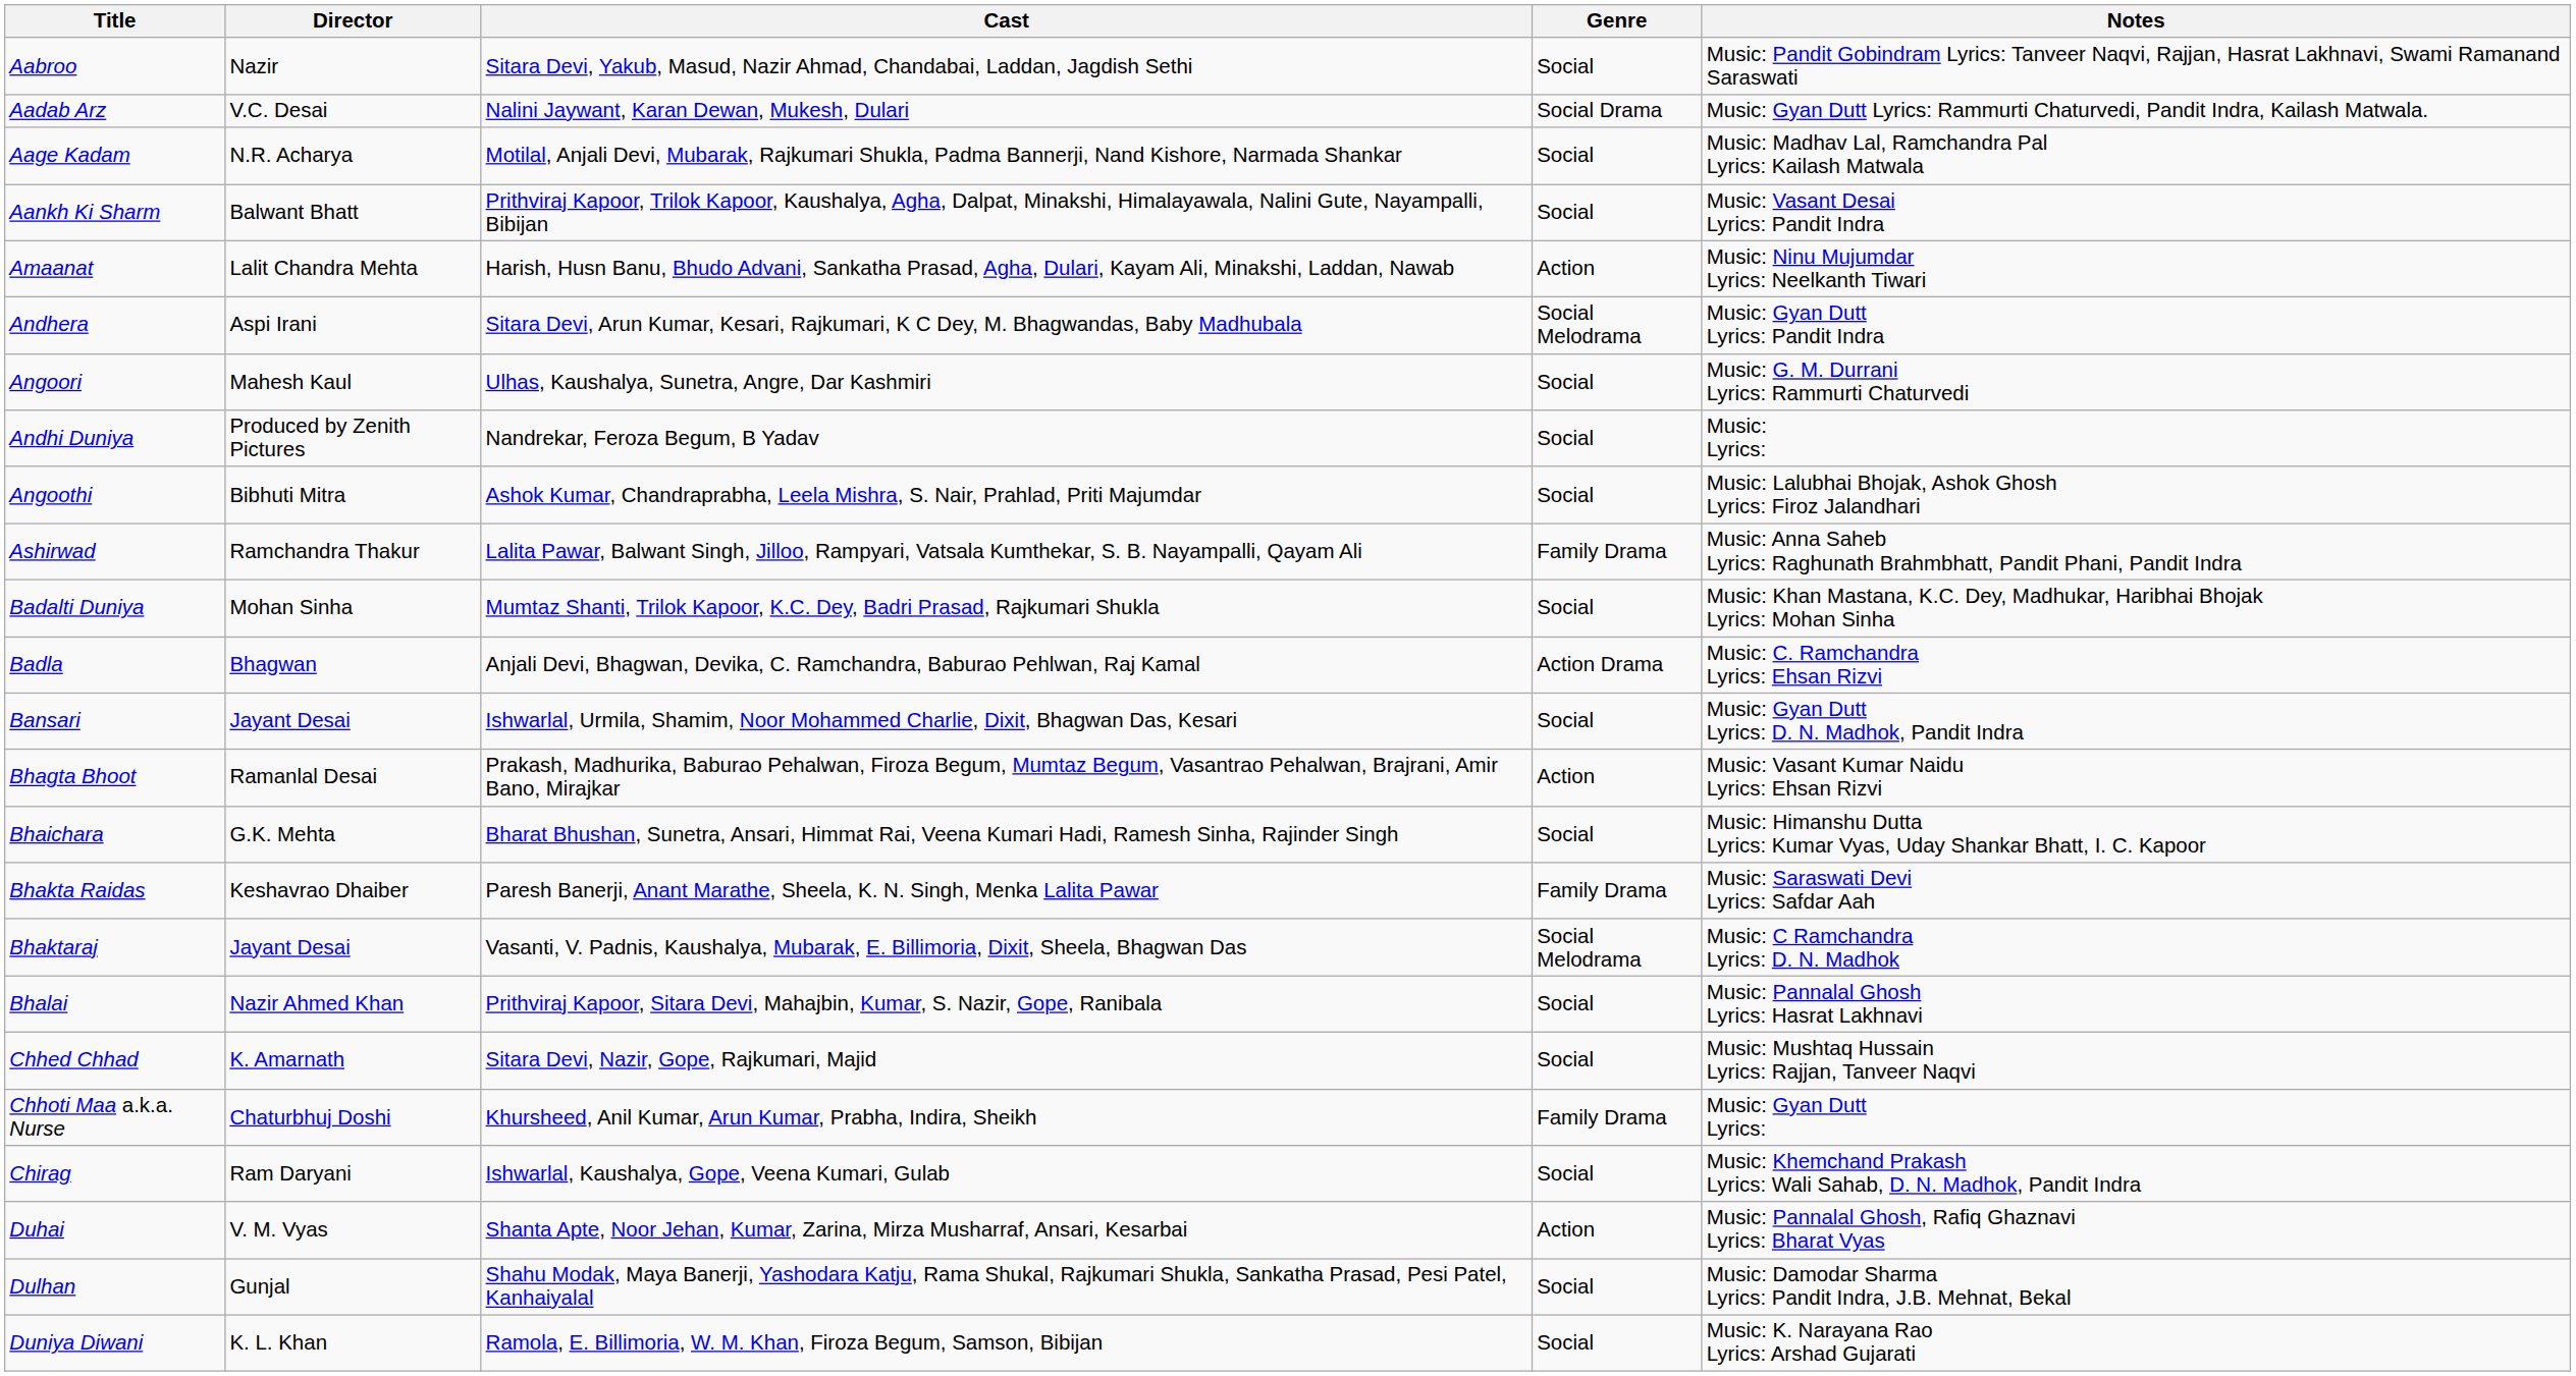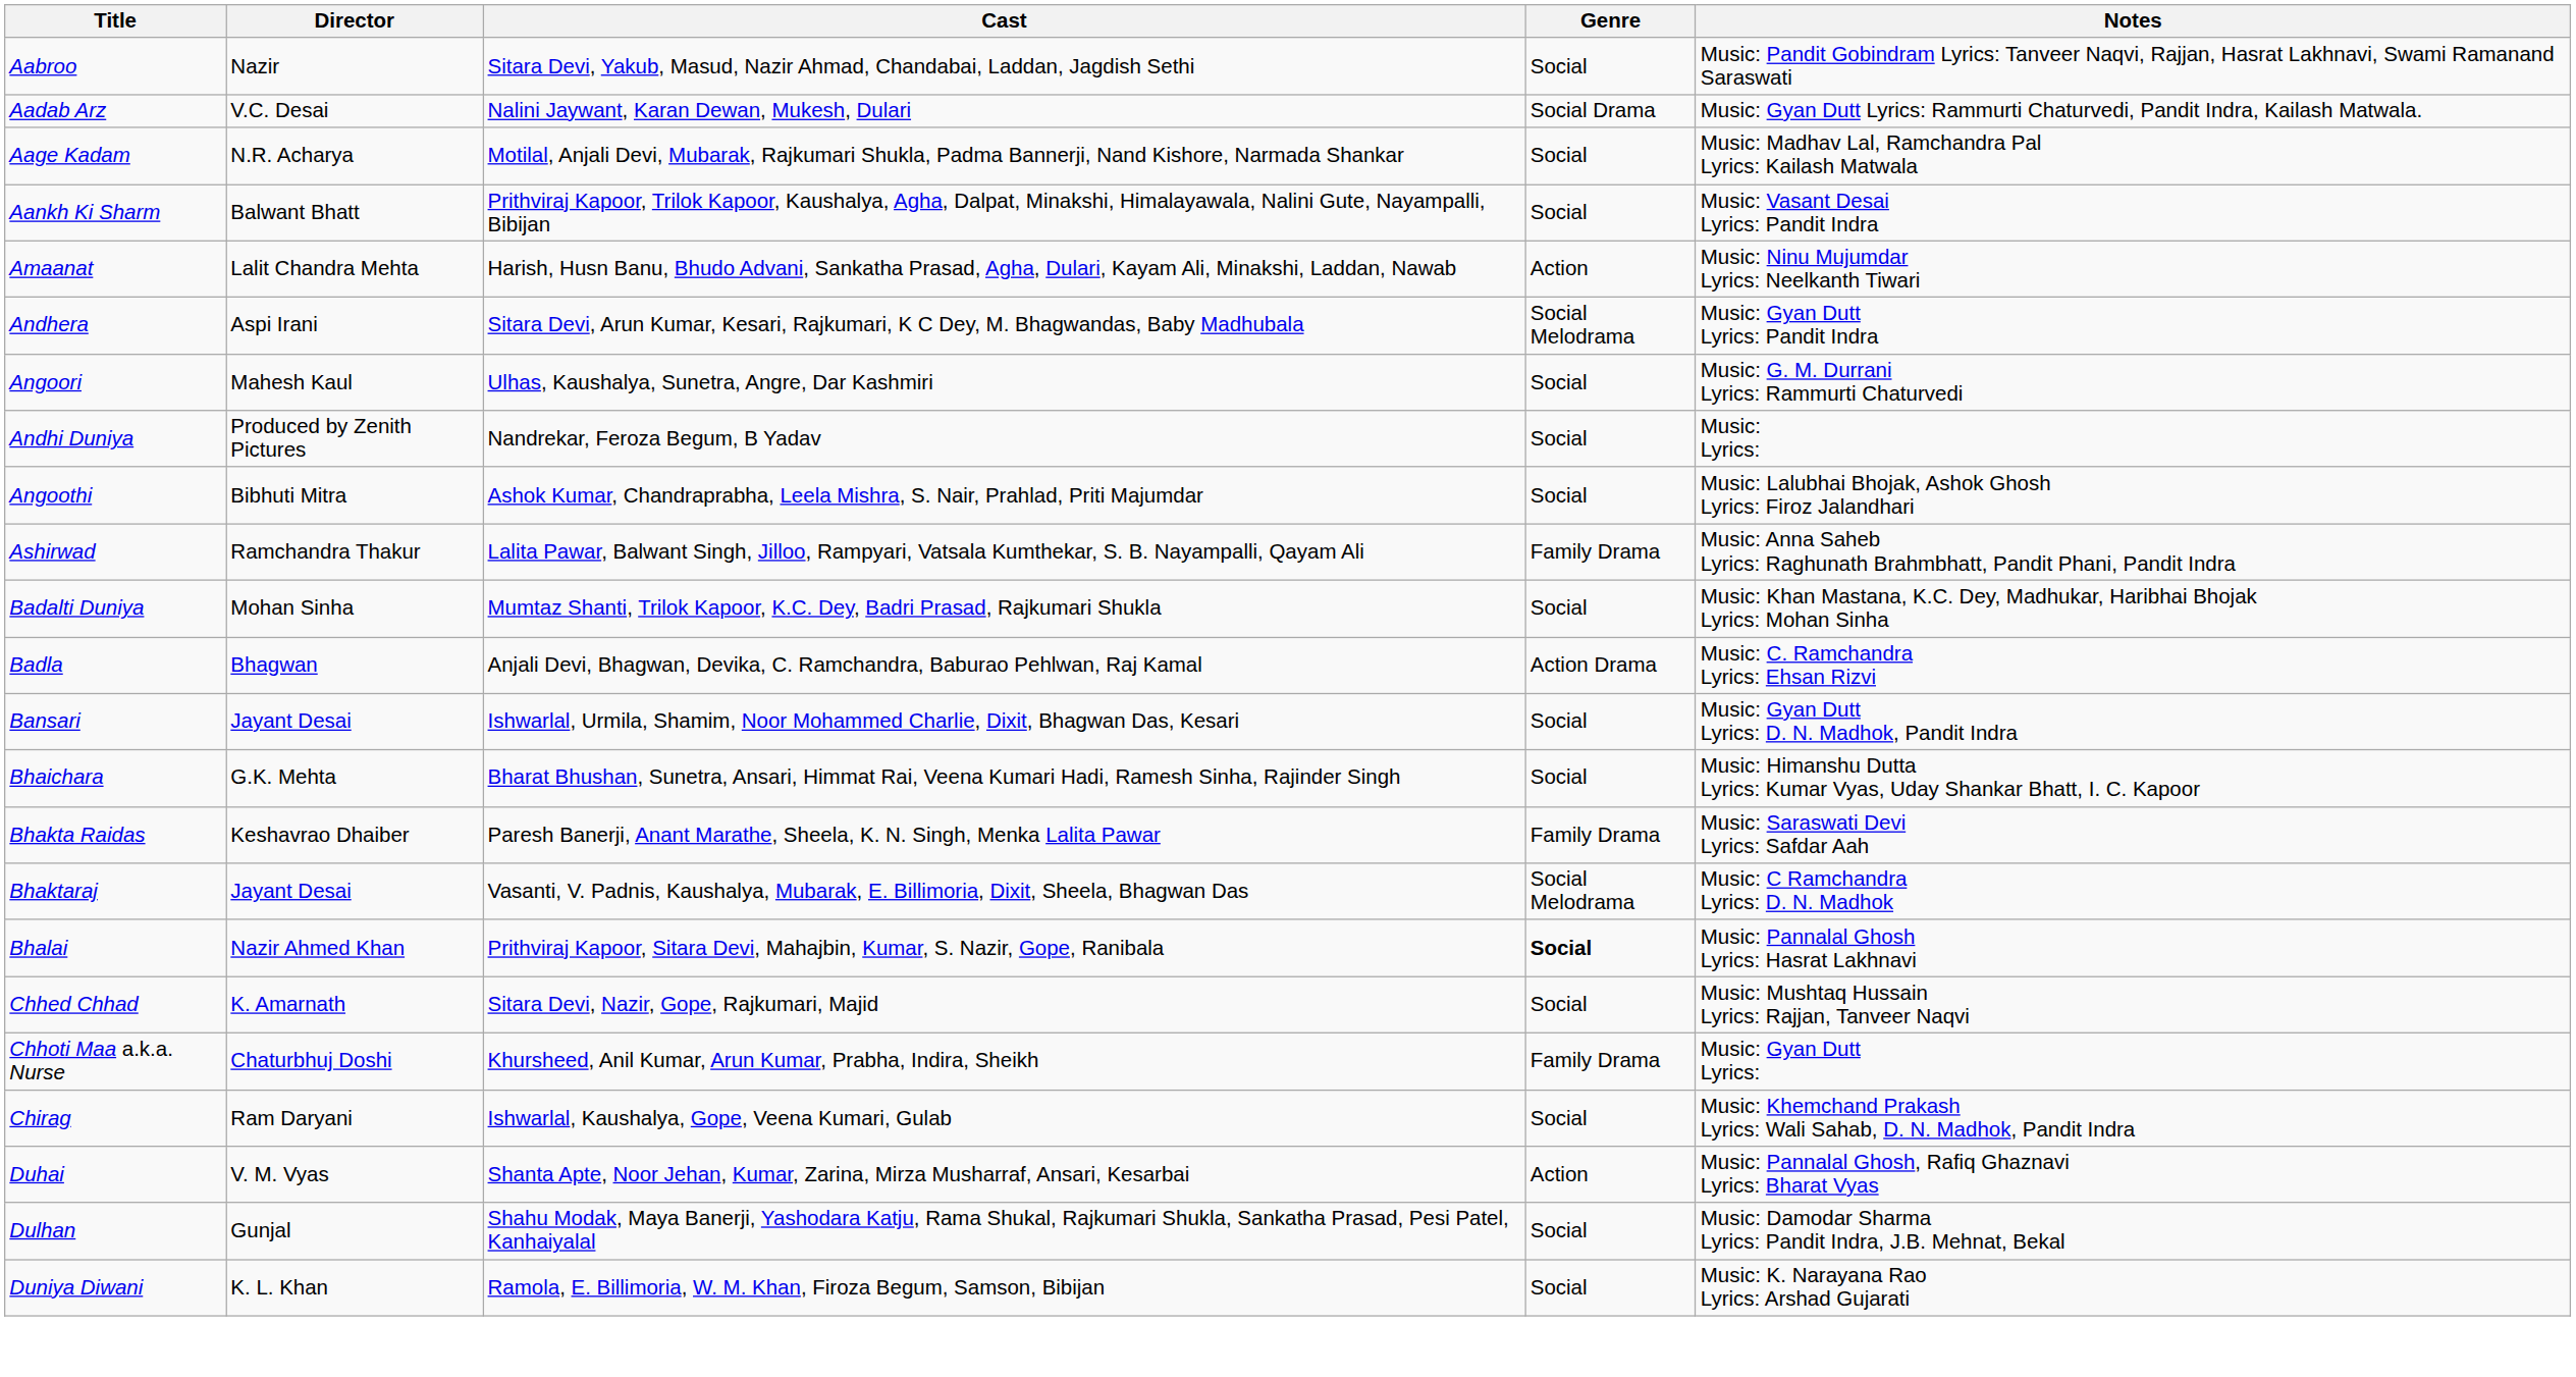- row: Bhagta Bhoot | Ramanlal Desai | Prakash, Madhurika, Baburao Pehalwan, Firoza Begum, Mumtaz Begum, Vasantrao Pehalwan, Brajrani, Amir Bano, Mirajkar | Action | Music: Vasant Kumar Naidu Lyrics: Ehsan Rizvi
Bhalai | Genre: normal -> bold
